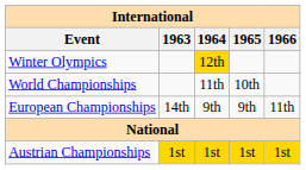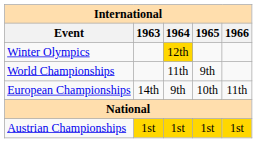World Championships | 1965: 10th -> 9th
European Championships | 1965: 9th -> 10th
